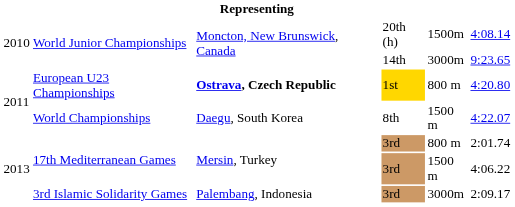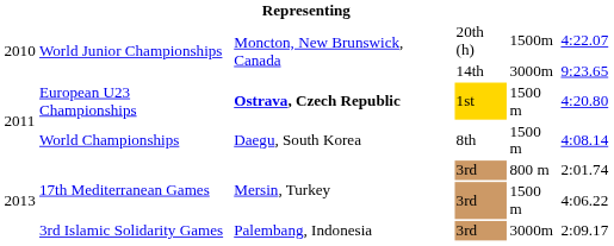World Junior Championships / 20th (h) | column 6: 4:08.14 -> 4:22.07
European U23 Championships | column 5: 800 m -> 1500 m
World Championships | column 6: 4:22.07 -> 4:08.14
